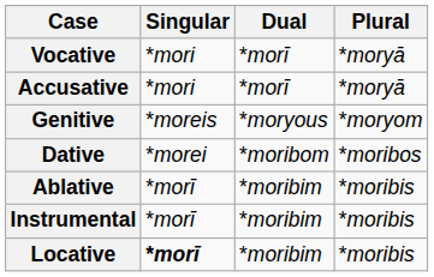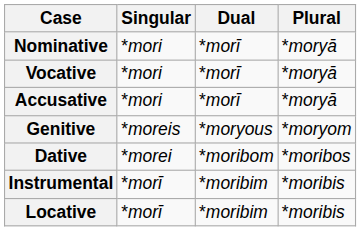+ row: Nominative | *mori | *morī | *moryā
- row: Ablative | *morī | *moribim | *moribis
Locative | Singular: bold -> normal
